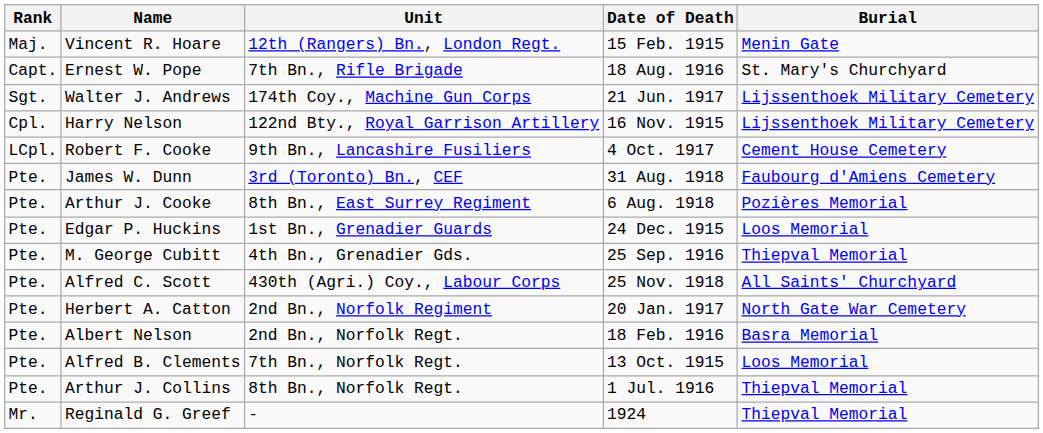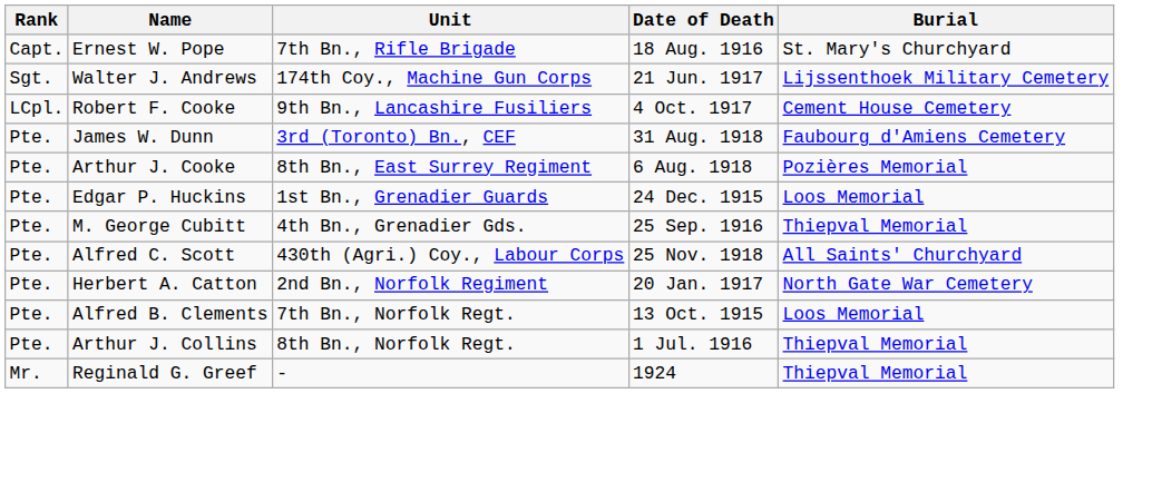- row: Maj. | Vincent R. Hoare | 12th (Rangers) Bn., London Regt. | 15 Feb. 1915 | Menin Gate
- row: Cpl. | Harry Nelson | 122nd Bty., Royal Garrison Artillery | 16 Nov. 1915 | Lijssenthoek Military Cemetery
- row: Pte. | Albert Nelson | 2nd Bn., Norfolk Regt. | 18 Feb. 1916 | Basra Memorial
